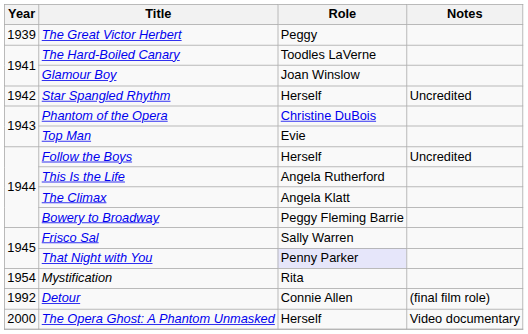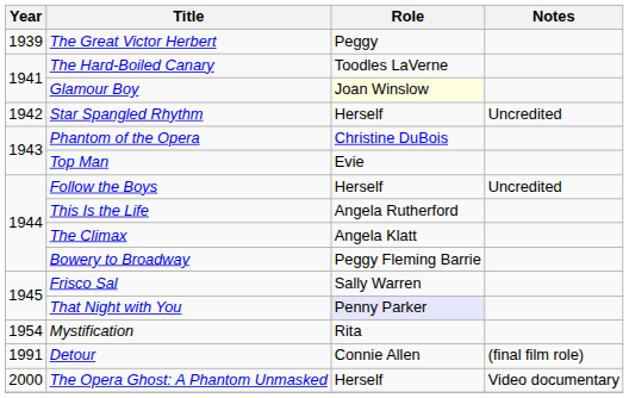Glamour Boy | Role: no background -> lightyellow background
Detour | Year: 1992 -> 1991
